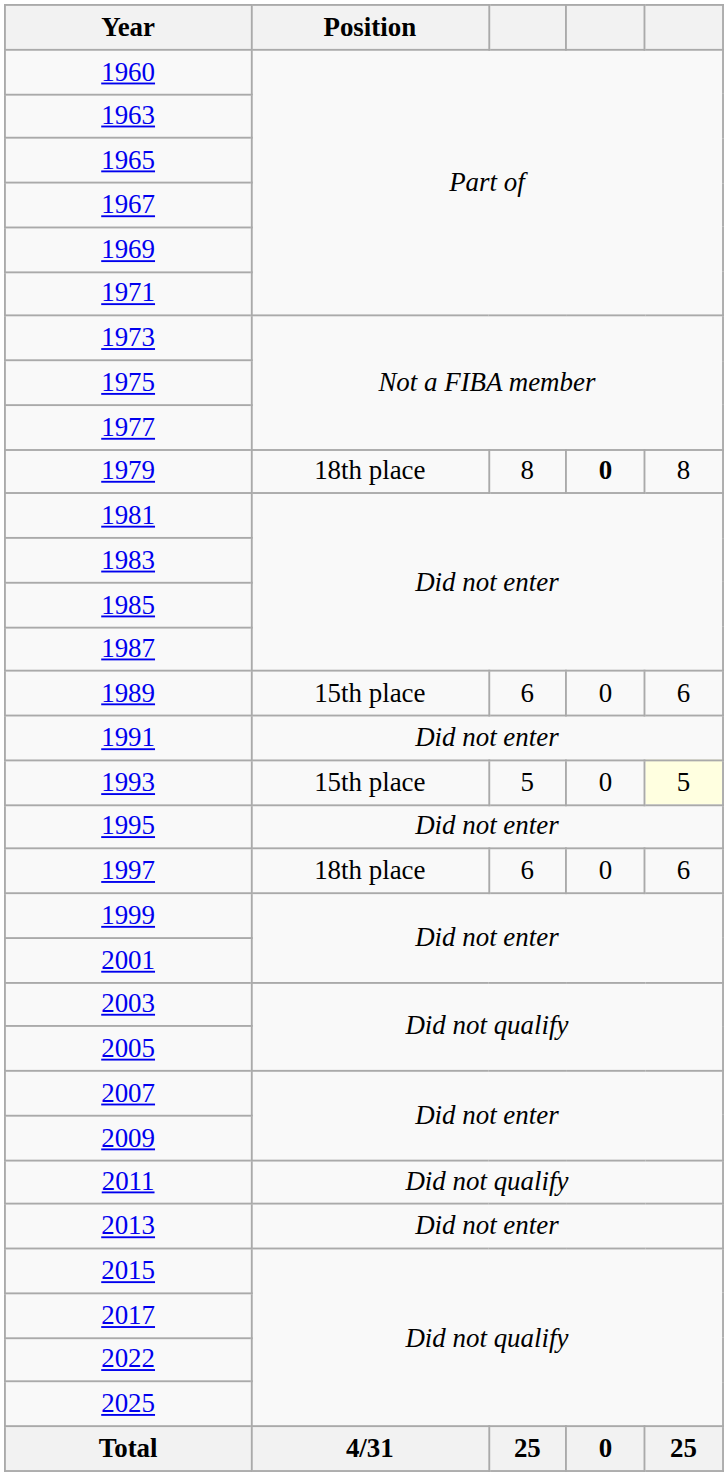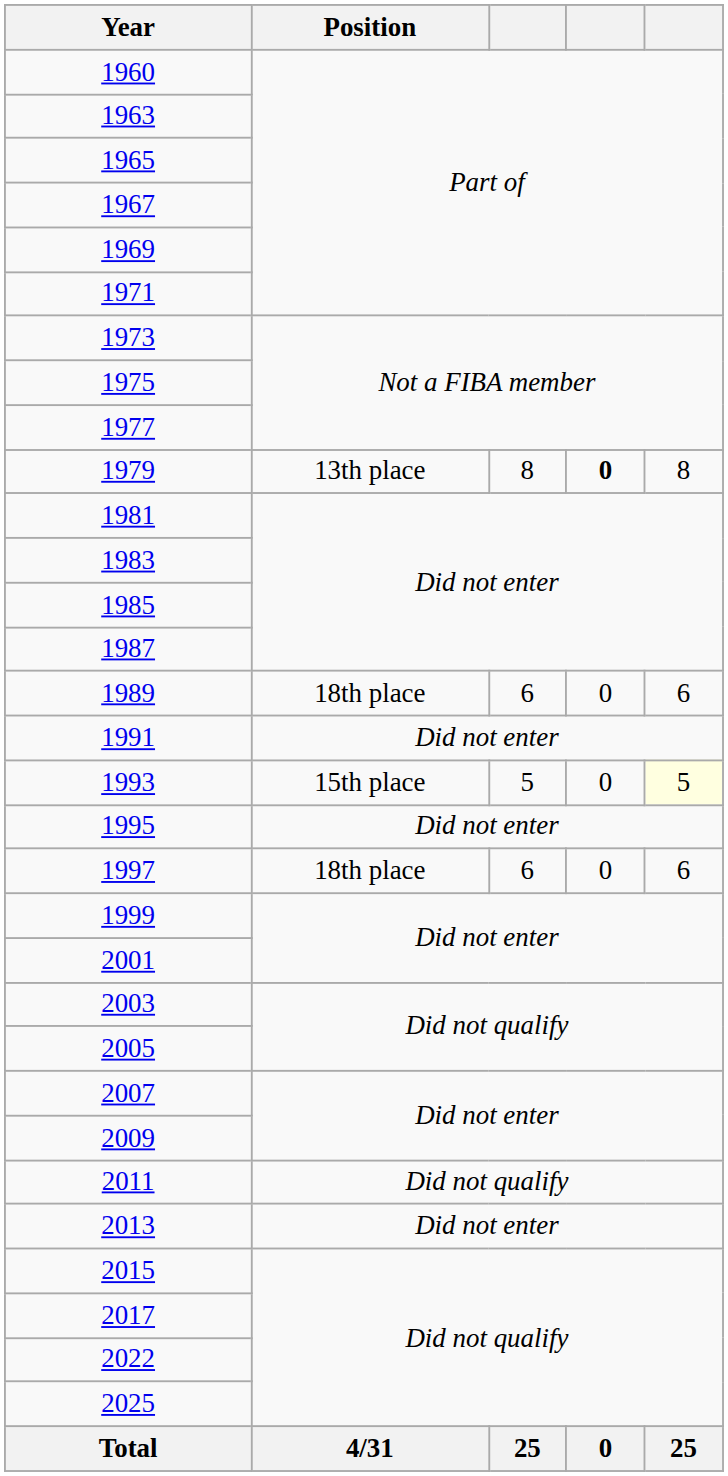1979 | Position: 18th place -> 13th place
1989 | Position: 15th place -> 18th place
